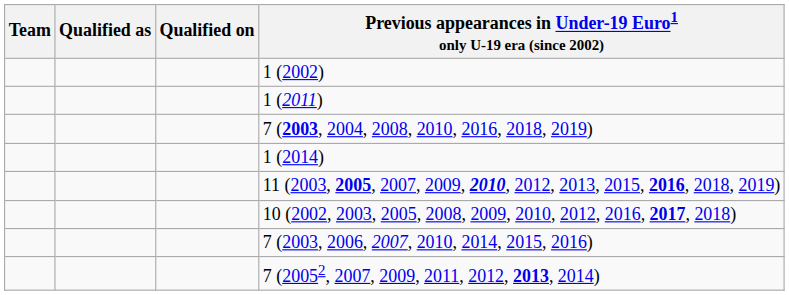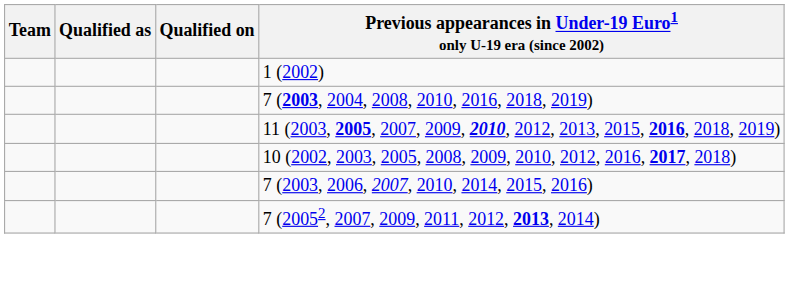- row: 1 (2011)
- row: 1 (2014)
